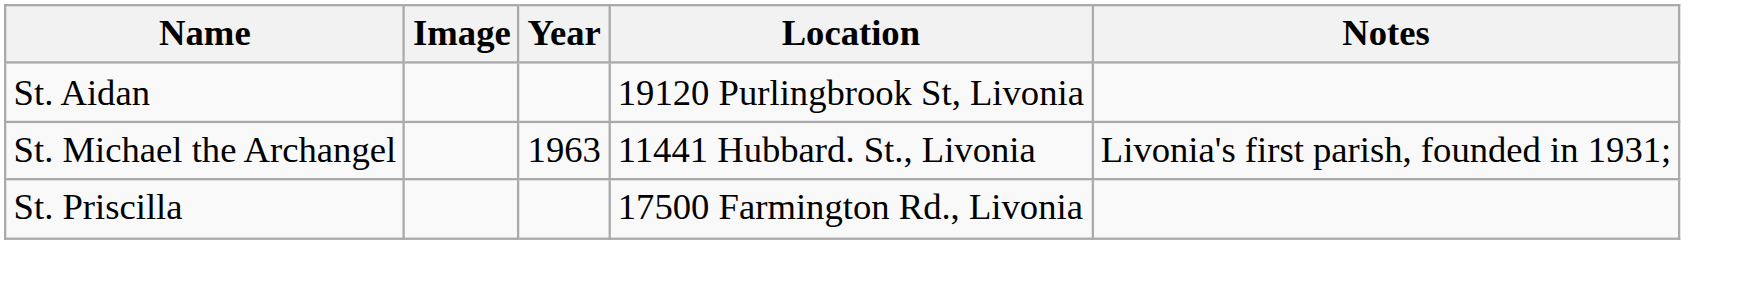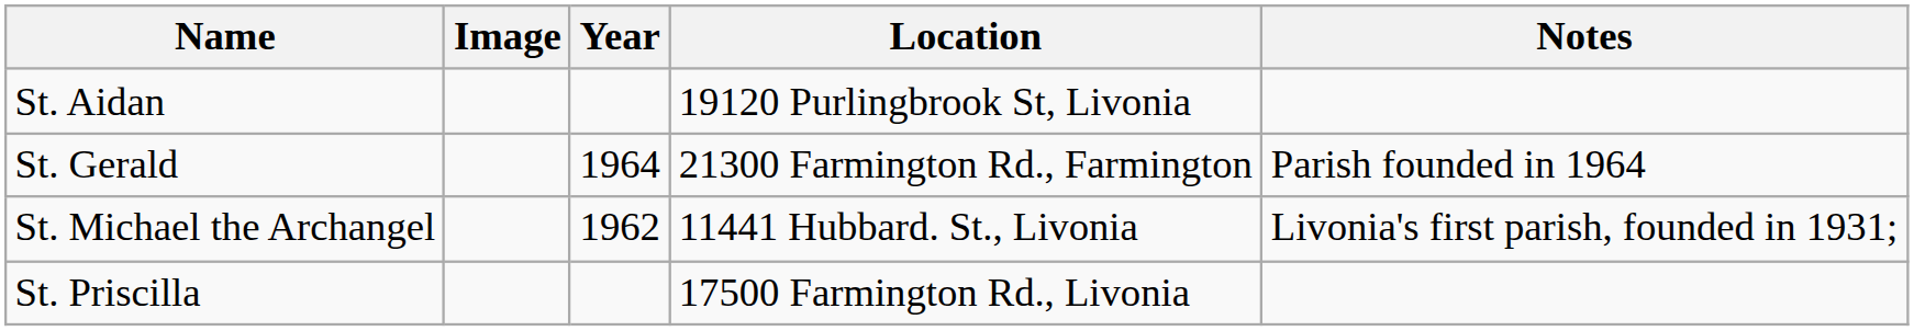+ row: St. Gerald | 1964 | 21300 Farmington Rd., Farmington | Parish founded in 1964
St. Michael the Archangel | Year: 1963 -> 1962
